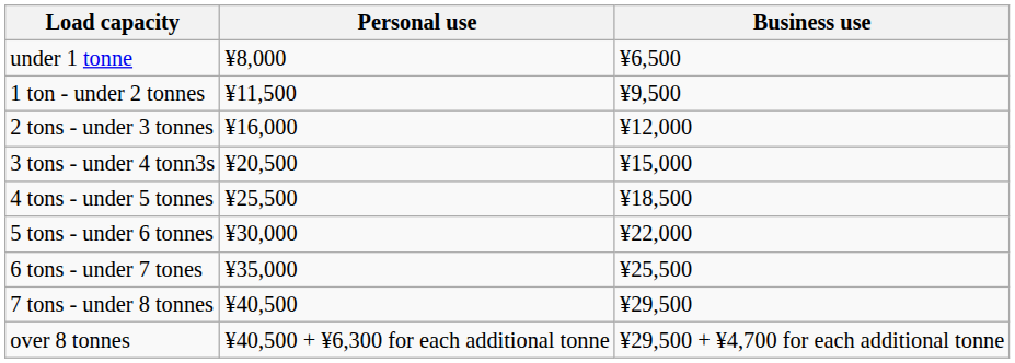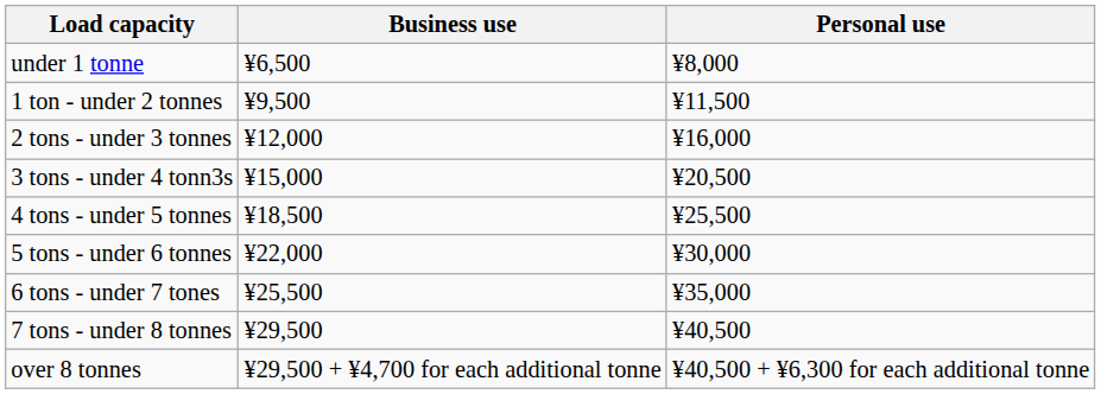columns swapped: Personal use <-> Business use
